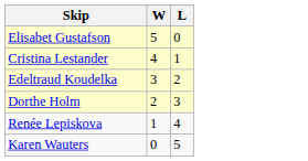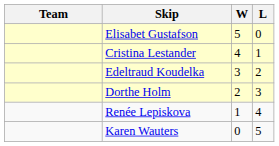+ column: Team
